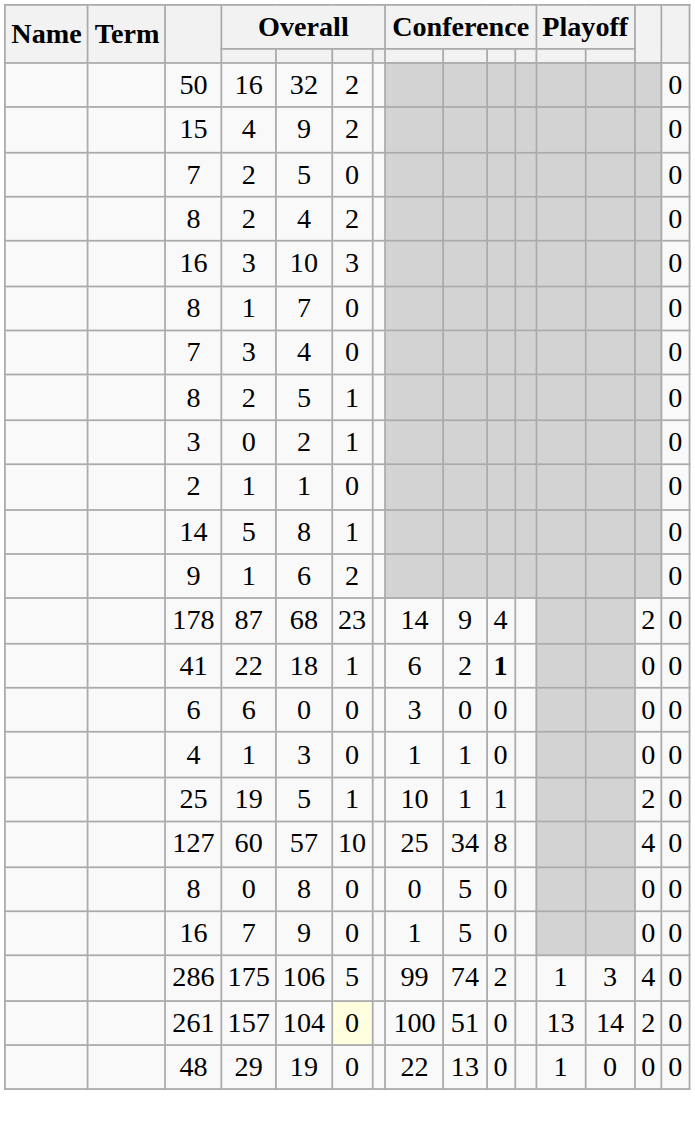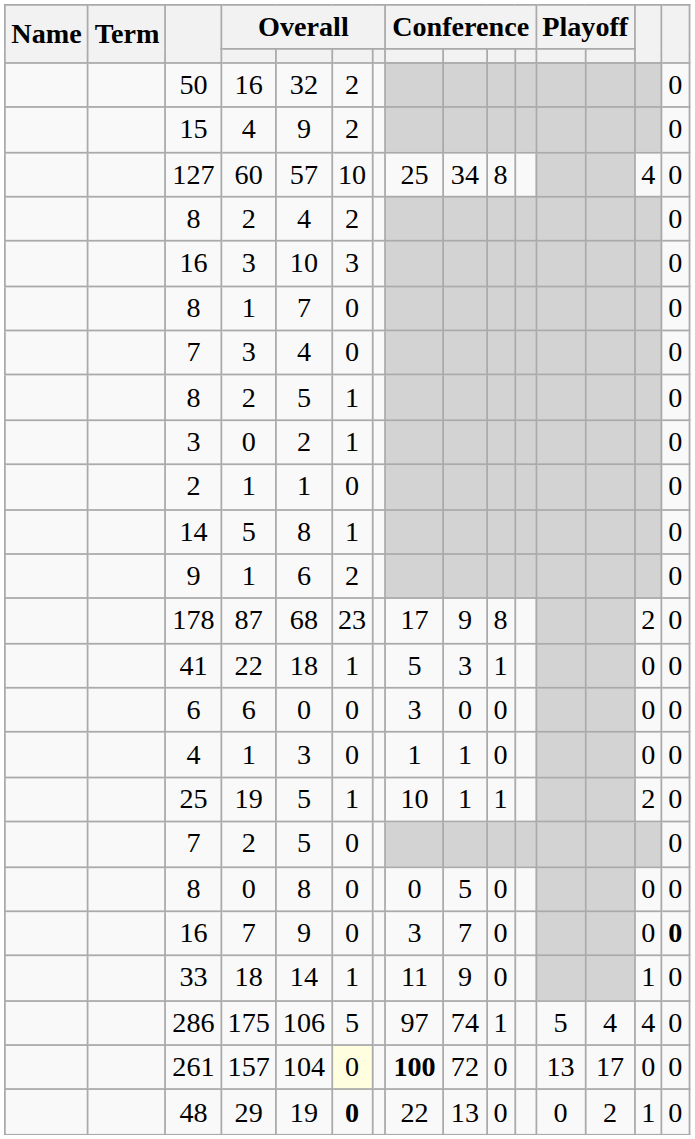rows swapped: 7 / 2 <-> 127
178 | column 8: 14 -> 17
178 | column 10: 4 -> 8
41 | column 8: 6 -> 5
41 | column 9: 2 -> 3
41 | column 10: bold -> normal
16 / 7 | column 8: 1 -> 3
16 / 7 | column 9: 5 -> 7
16 / 7 | column 15: normal -> bold
+ row: 33 | 18 | 14 | 1 | 11 | 9 | 0 | 1 | 0
286 | column 8: 99 -> 97
286 | column 10: 2 -> 1
286 | column 12: 1 -> 5
286 | column 13: 3 -> 4
261 | column 8: normal -> bold
261 | column 9: 51 -> 72
261 | column 13: 14 -> 17
261 | column 14: 2 -> 0
48 | column 6: normal -> bold
48 | column 12: 1 -> 0
48 | column 13: 0 -> 2
48 | column 14: 0 -> 1
